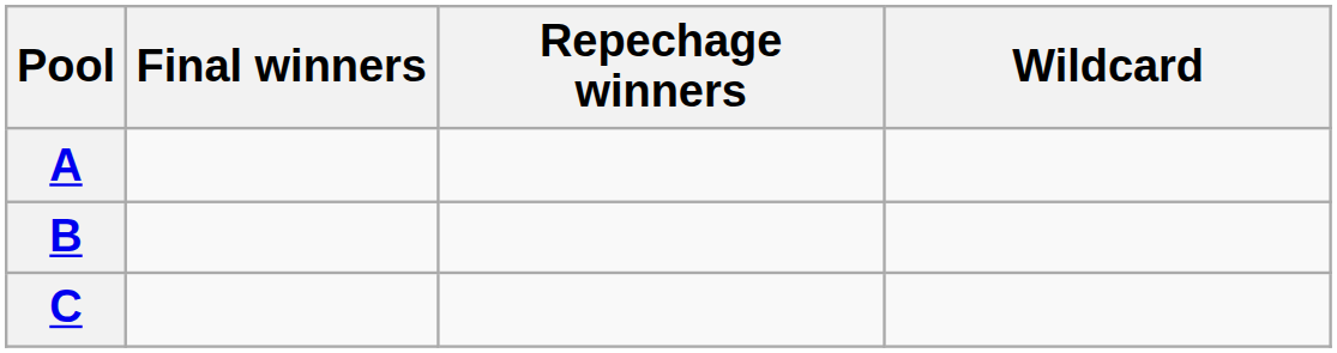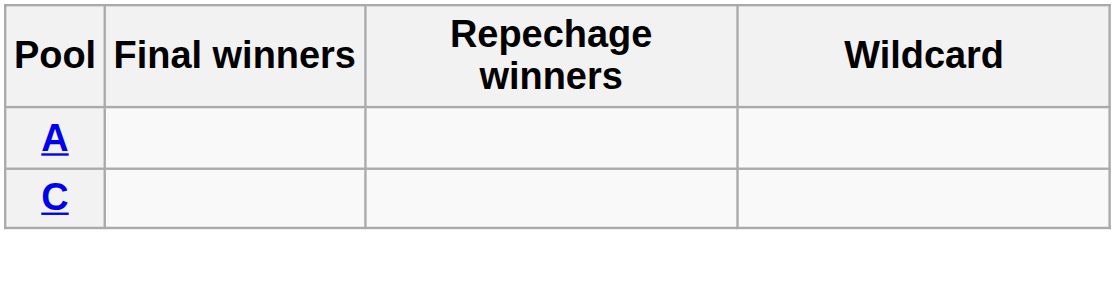- row: B
